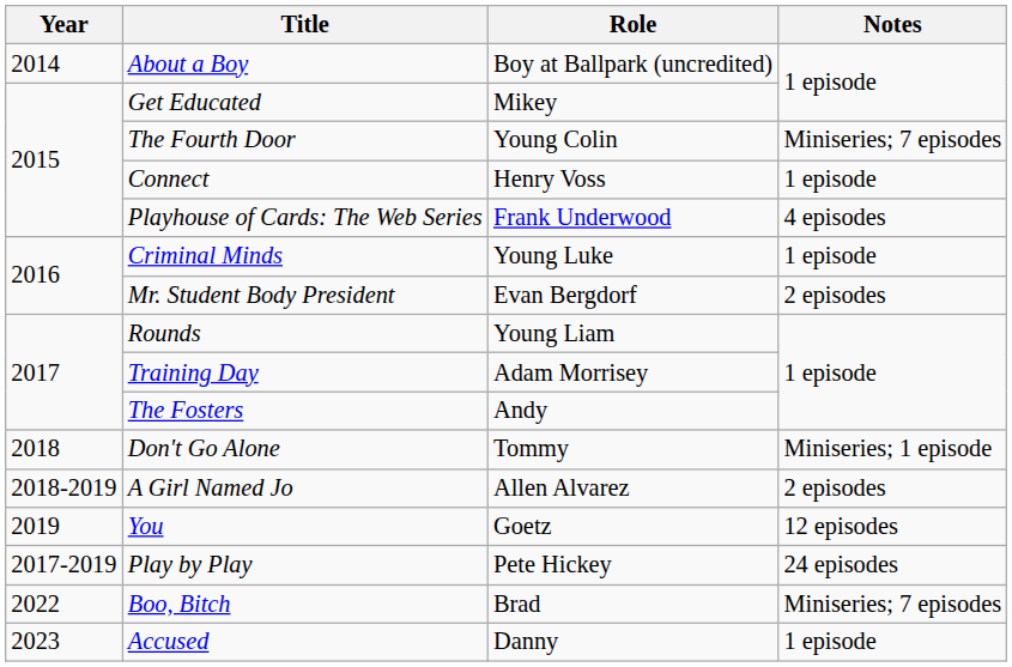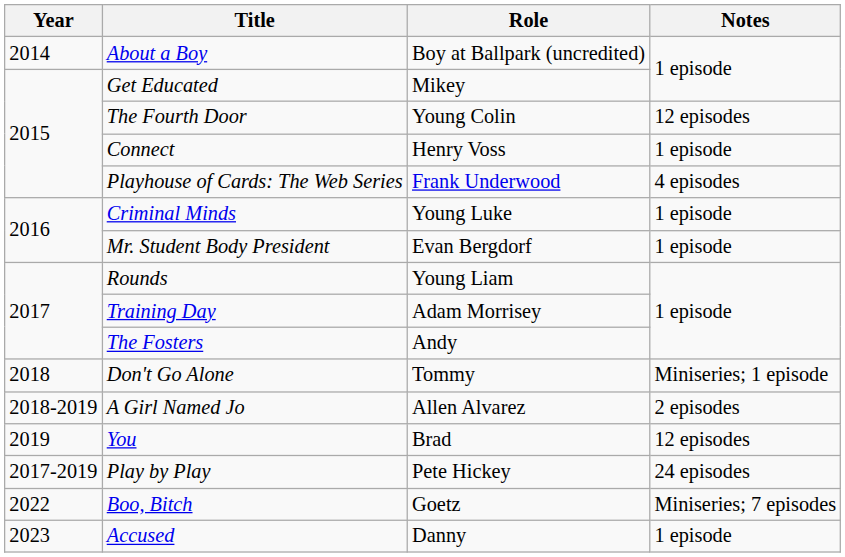The Fourth Door | Notes: Miniseries; 7 episodes -> 12 episodes
Mr. Student Body President | Notes: 2 episodes -> 1 episode
You | Role: Goetz -> Brad
Boo, Bitch | Role: Brad -> Goetz
